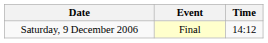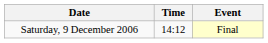columns swapped: Time <-> Event
